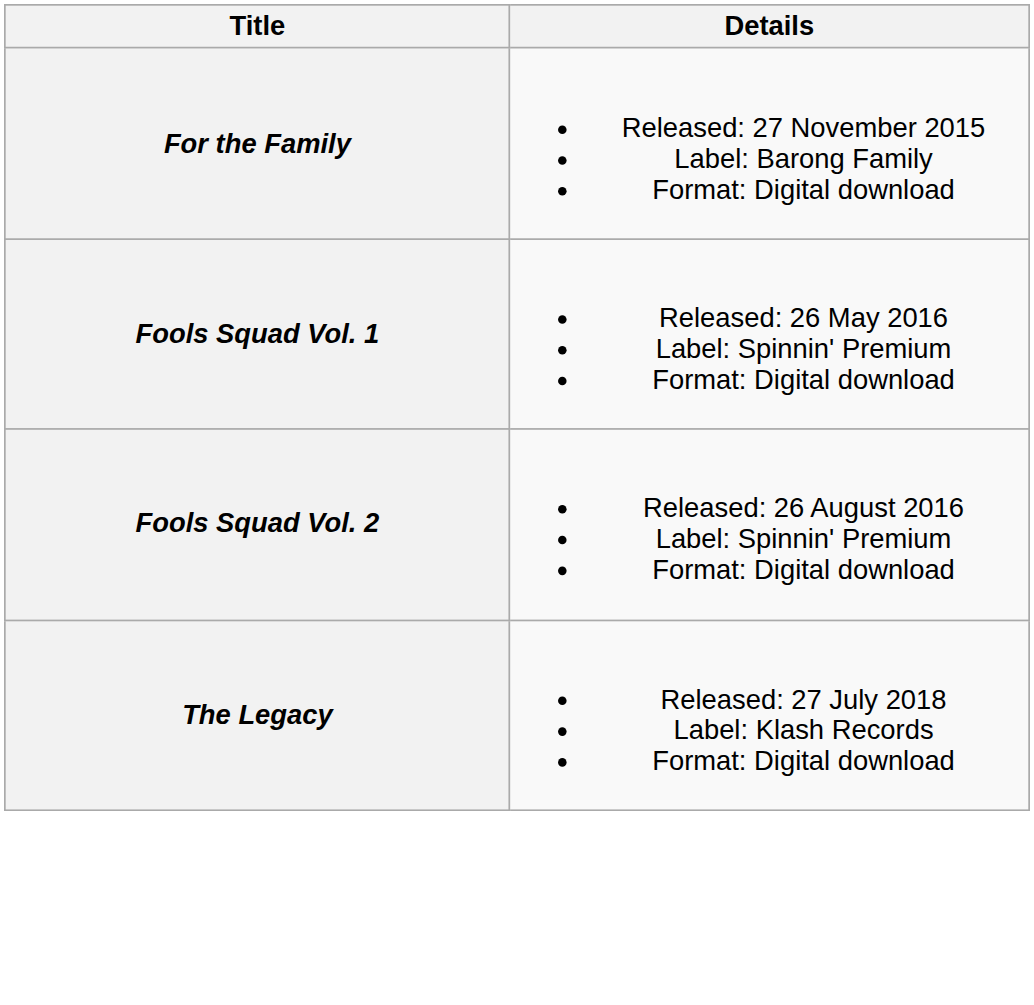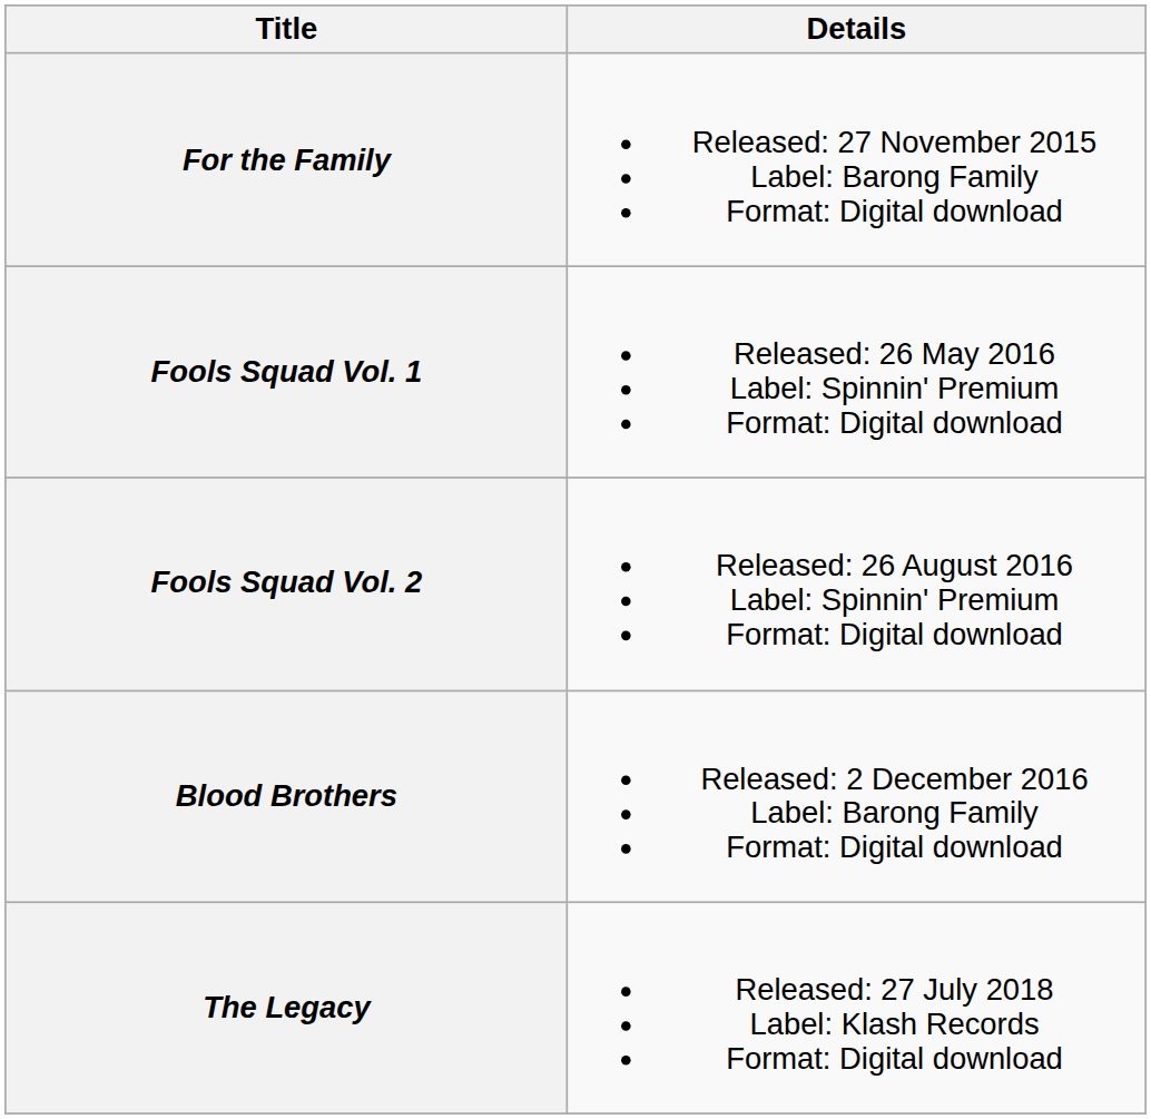+ row: Blood Brothers | Released: 2 December 2016 Label: Barong Family Format: Digital download
